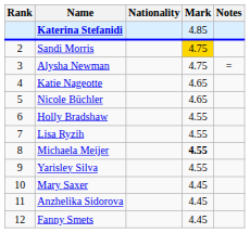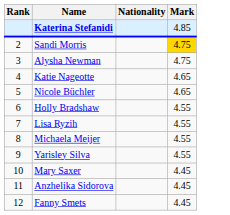- column: Notes | =
Michaela Meijer | Mark: bold -> normal
